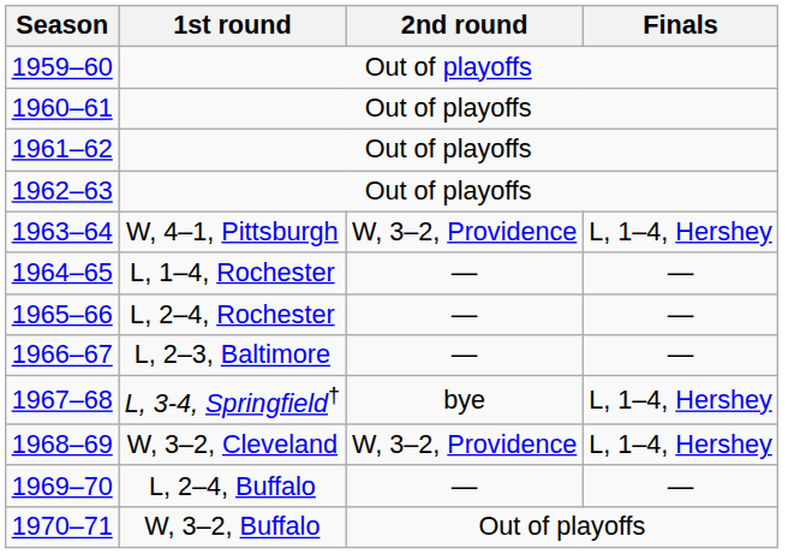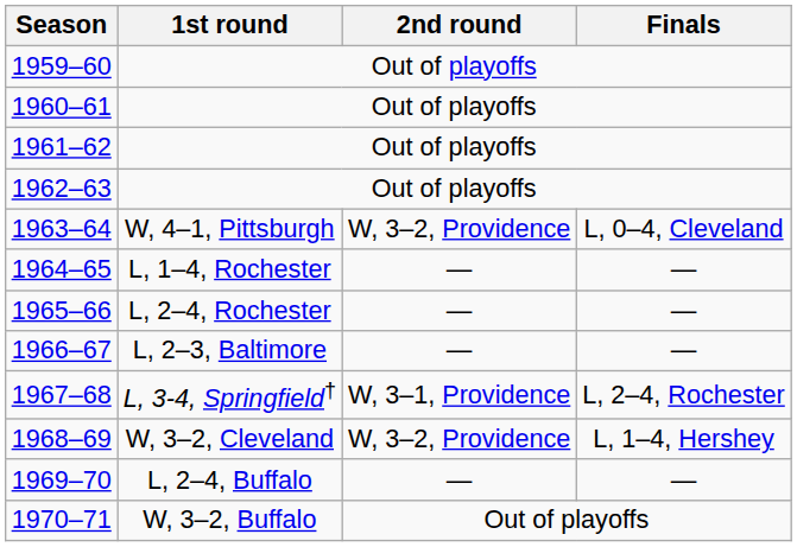1963–64 | Finals: L, 1–4, Hershey -> L, 0–4, Cleveland
1967–68 | 2nd round: bye -> W, 3–1, Providence
1967–68 | Finals: L, 1–4, Hershey -> L, 2–4, Rochester
